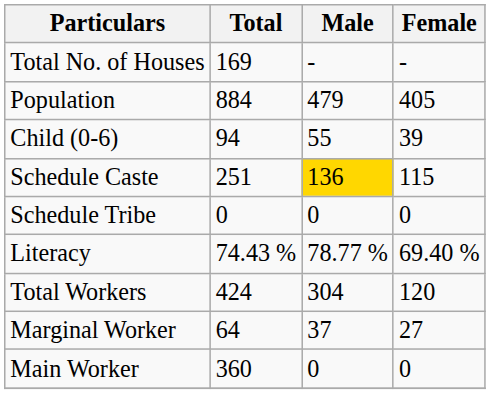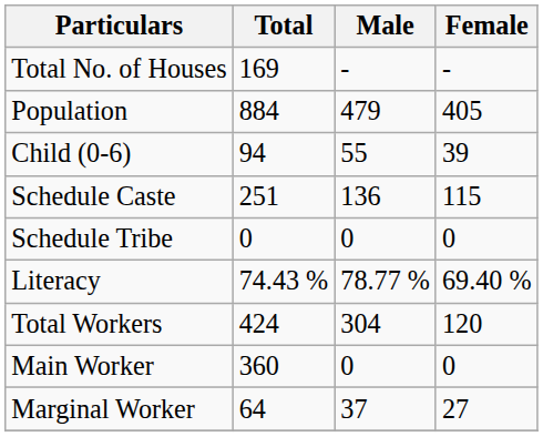Schedule Caste | Male: gold background -> no background
rows swapped: Main Worker <-> Marginal Worker
